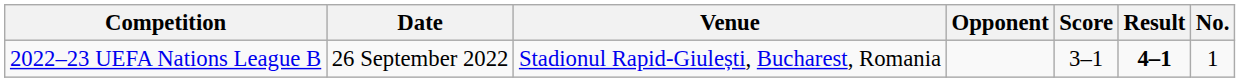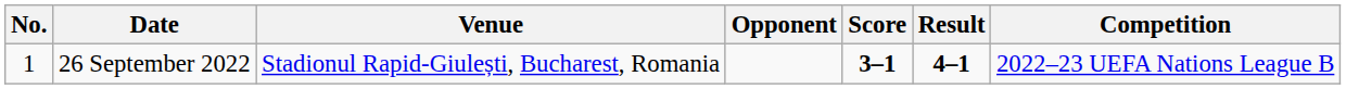columns swapped: No. <-> Competition
26 September 2022 | Score: normal -> bold
